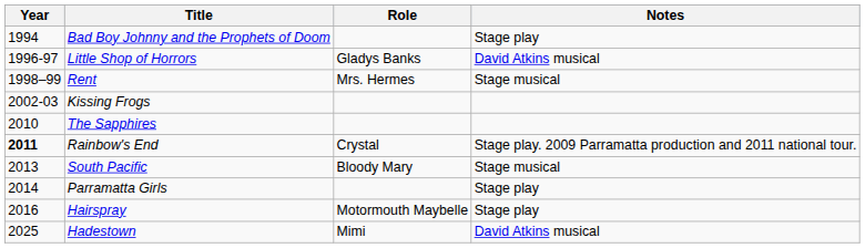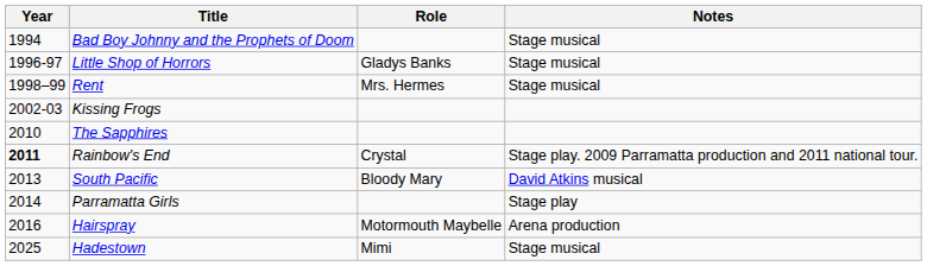Bad Boy Johnny and the Prophets of Doom | Notes: Stage play -> Stage musical
Little Shop of Horrors | Notes: David Atkins musical -> Stage musical
South Pacific | Notes: Stage musical -> David Atkins musical
Hairspray | Notes: Stage play -> Arena production
Hadestown | Notes: David Atkins musical -> Stage musical
